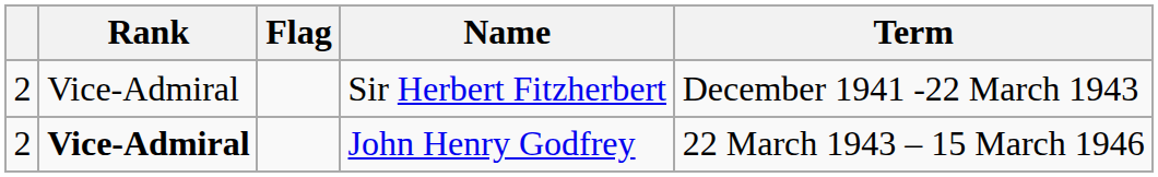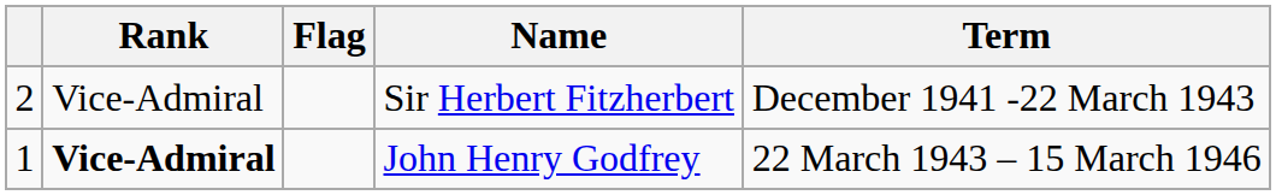John Henry Godfrey | column 1: 2 -> 1
